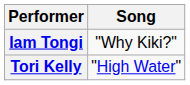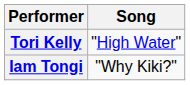rows swapped: Tori Kelly <-> Iam Tongi
